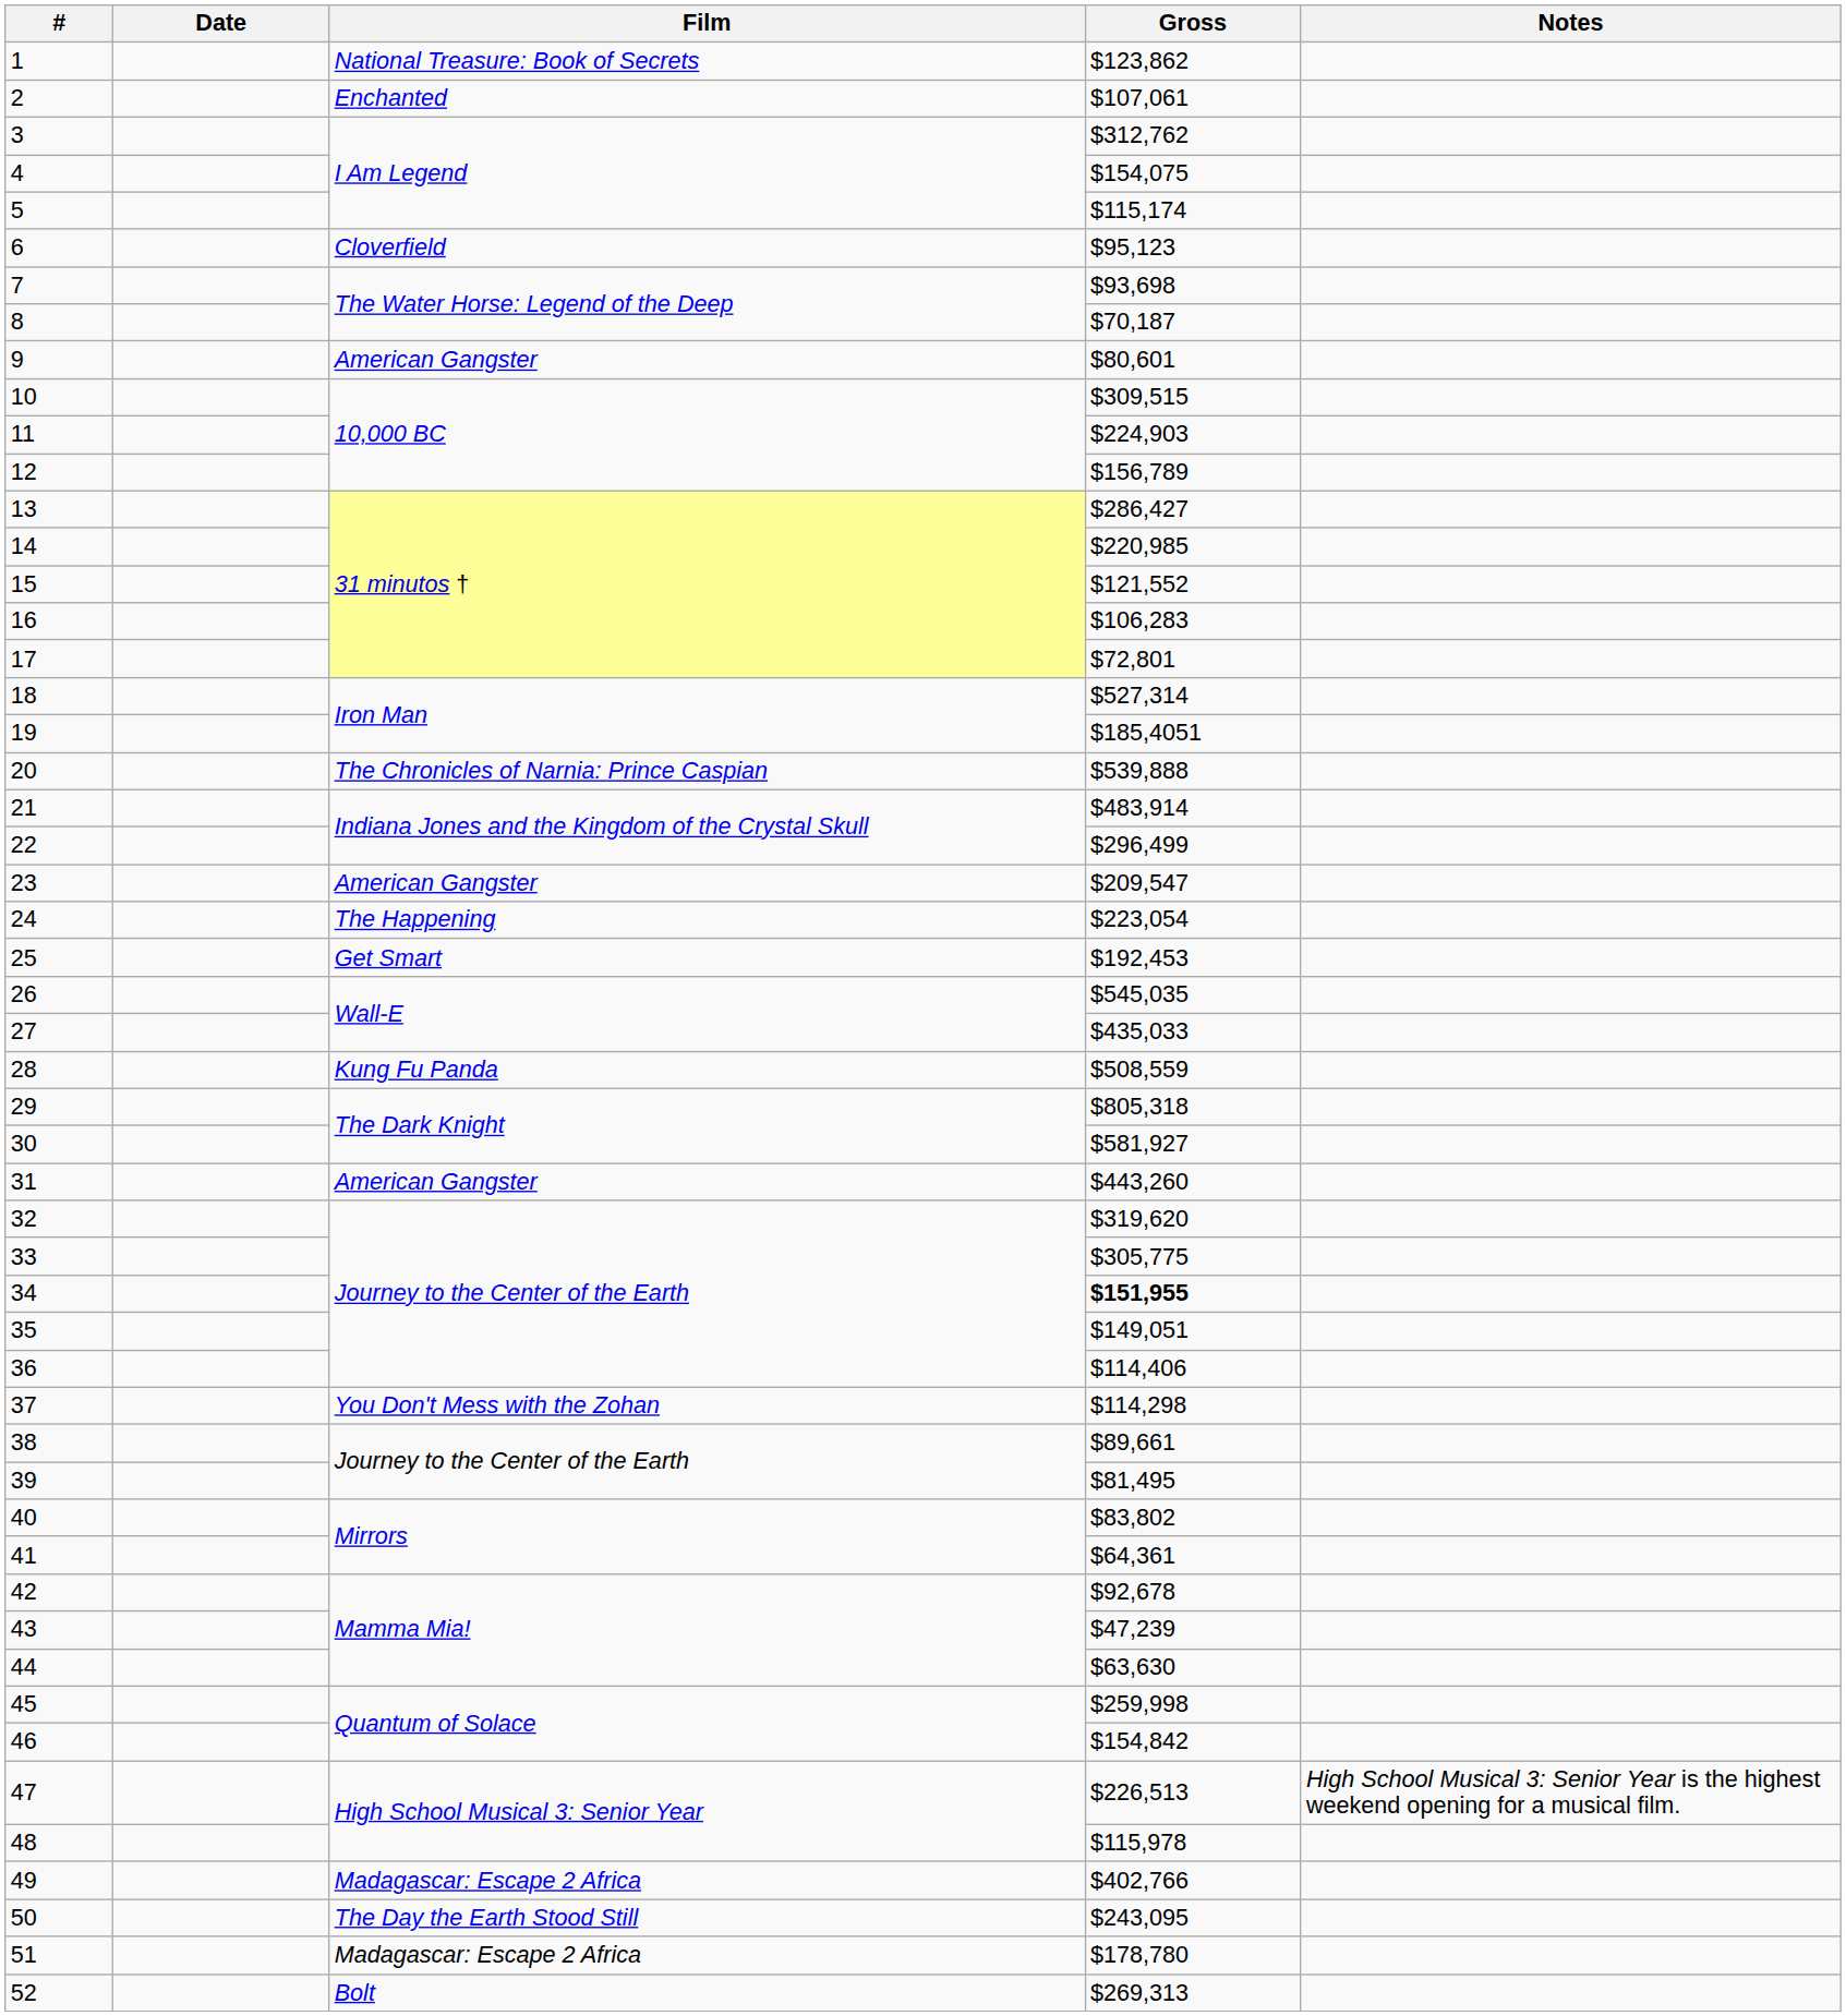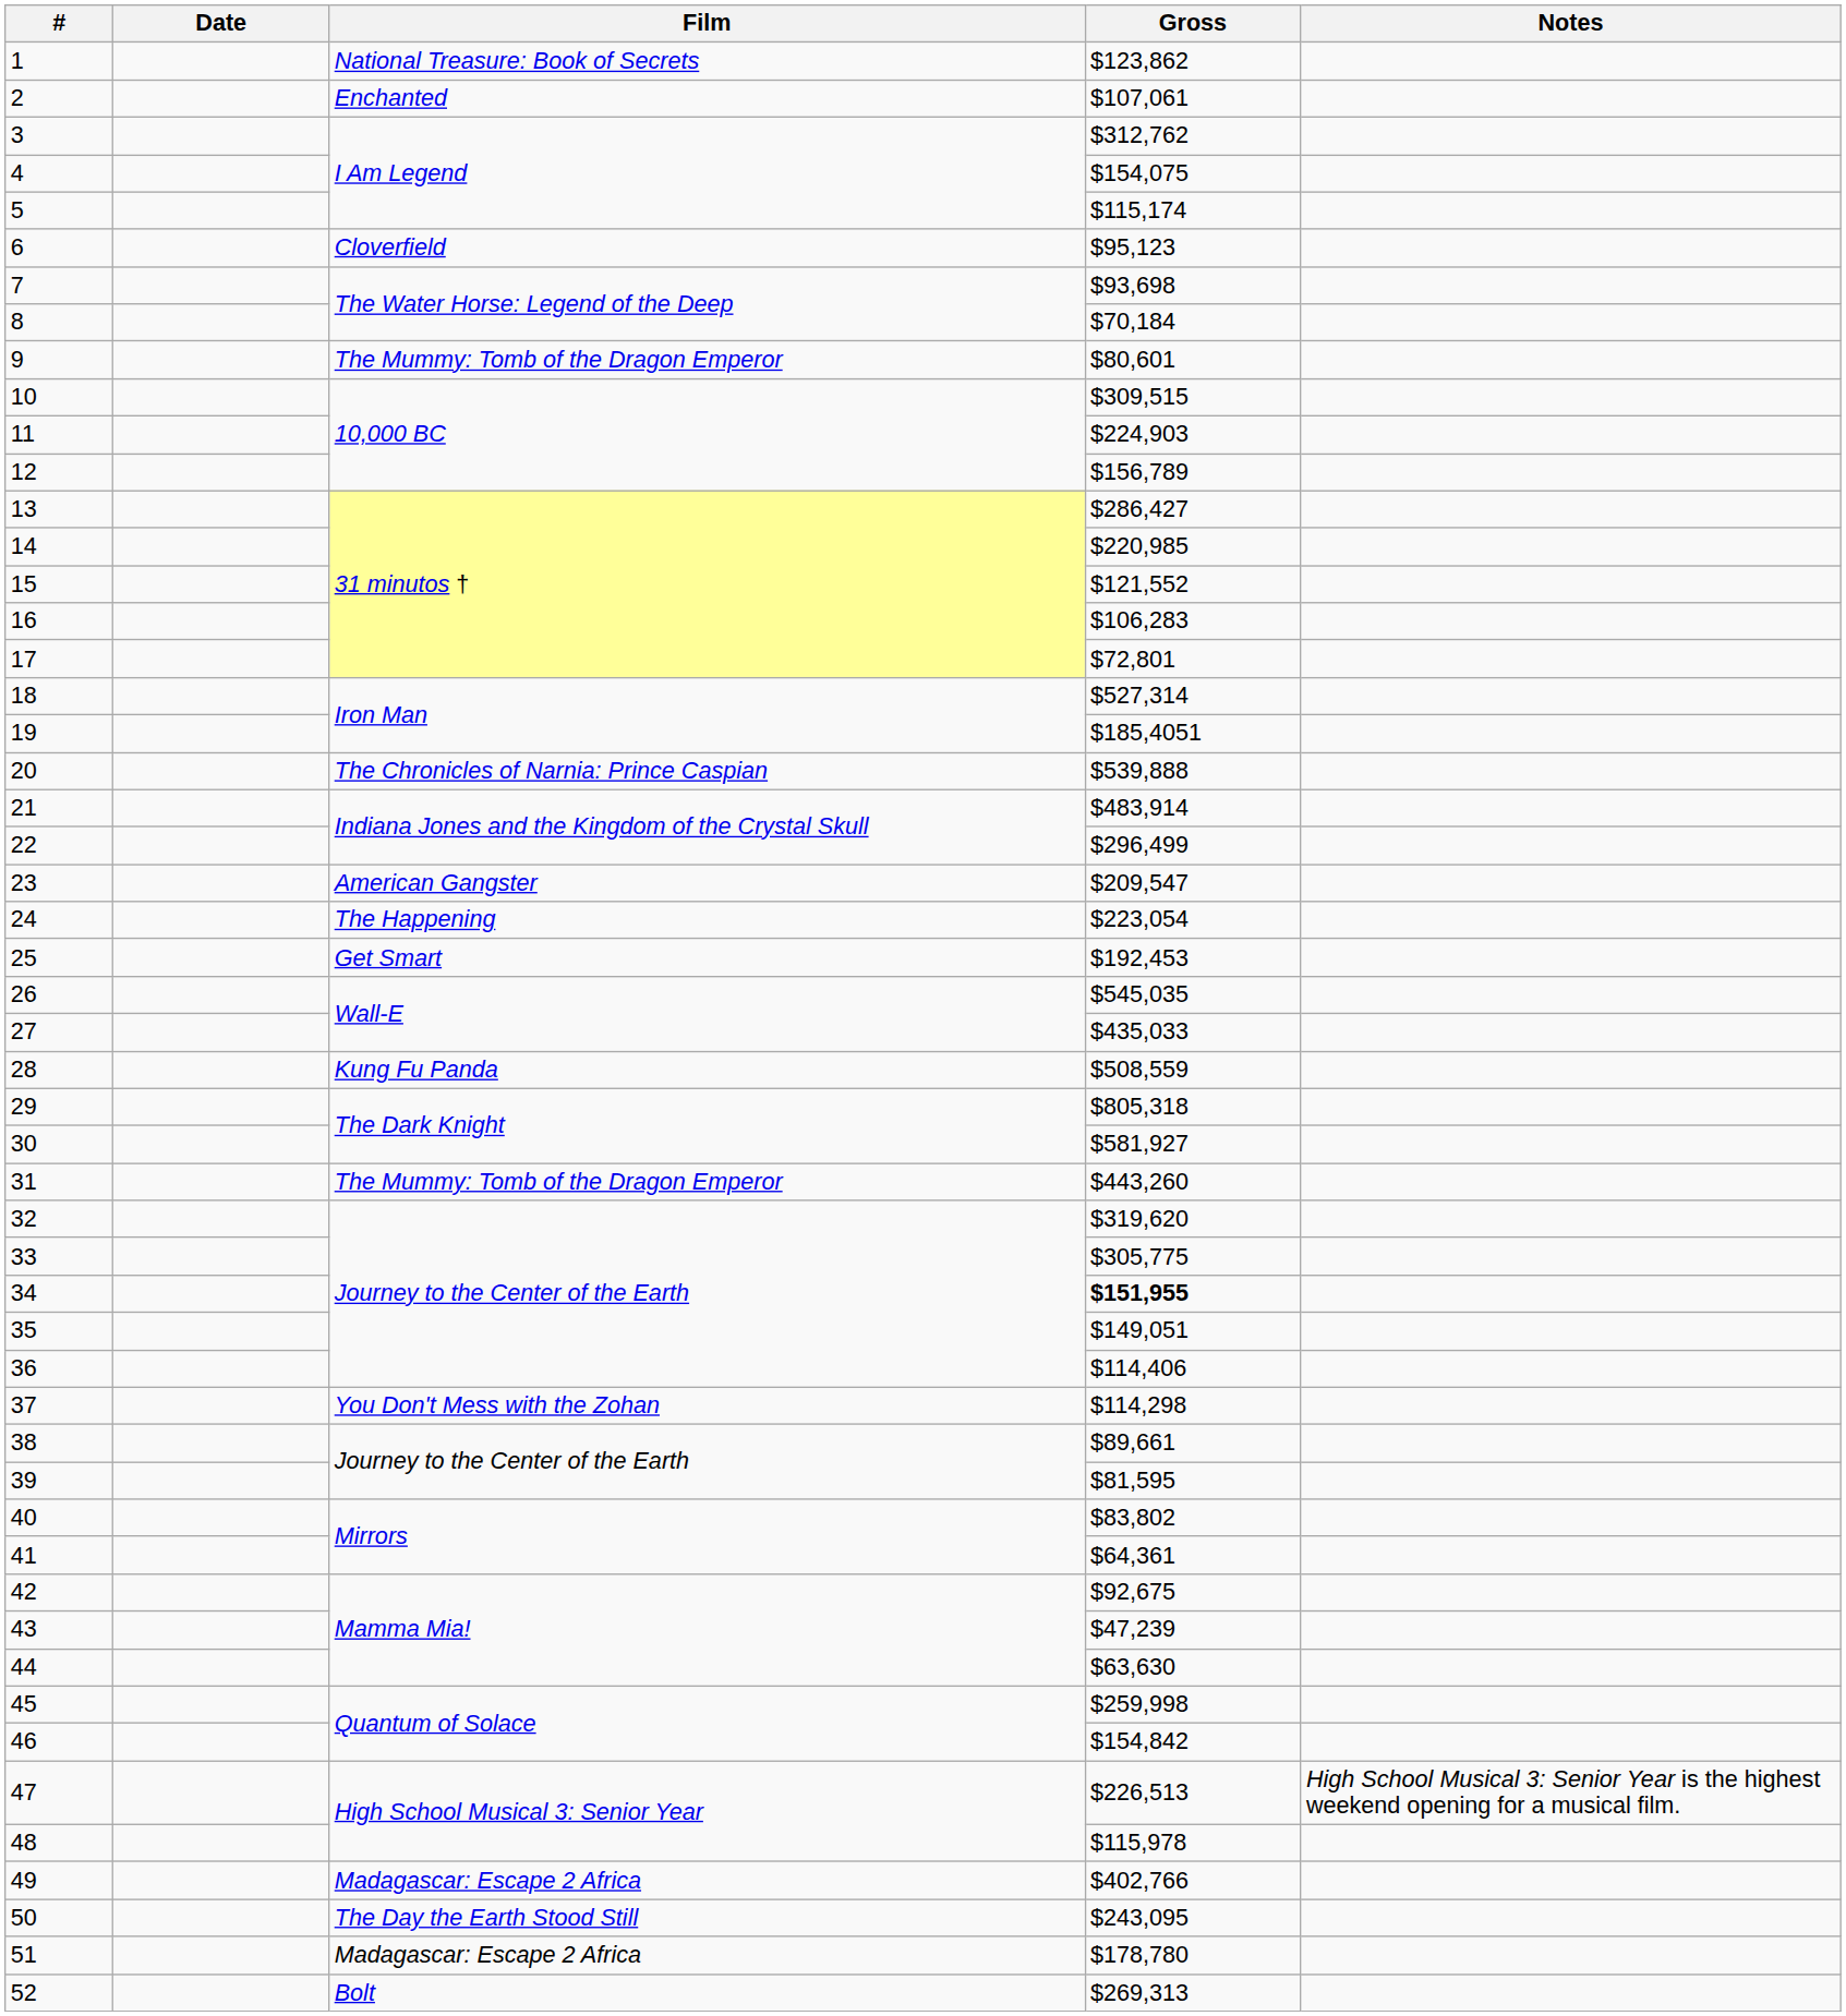8 | Gross: $70,187 -> $70,184
9 | Film: American Gangster -> The Mummy: Tomb of the Dragon Emperor
31 | Film: American Gangster -> The Mummy: Tomb of the Dragon Emperor
39 | Gross: $81,495 -> $81,595
42 | Gross: $92,678 -> $92,675
